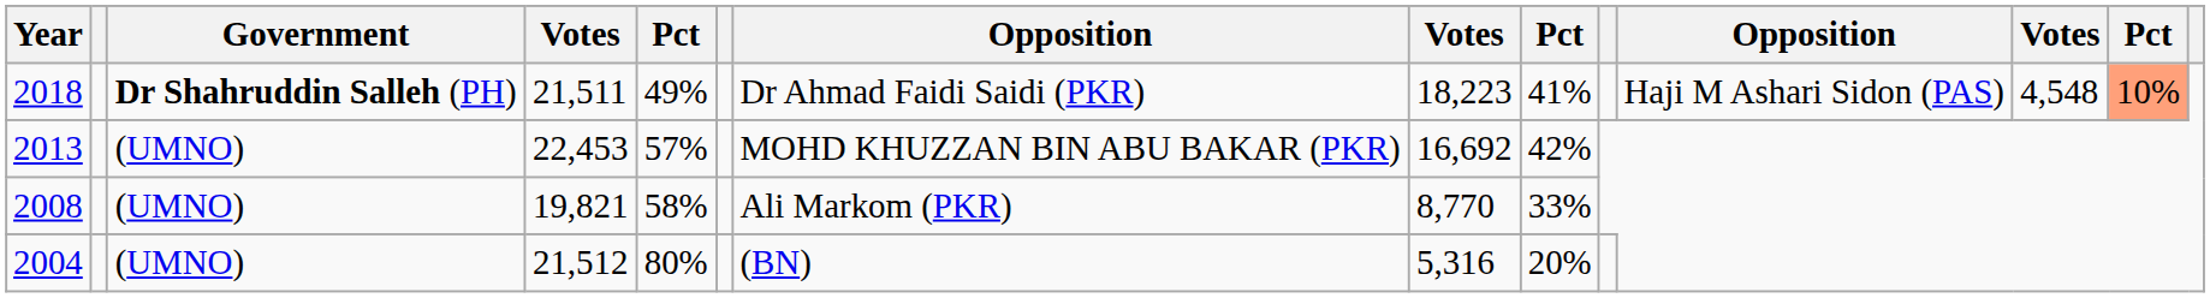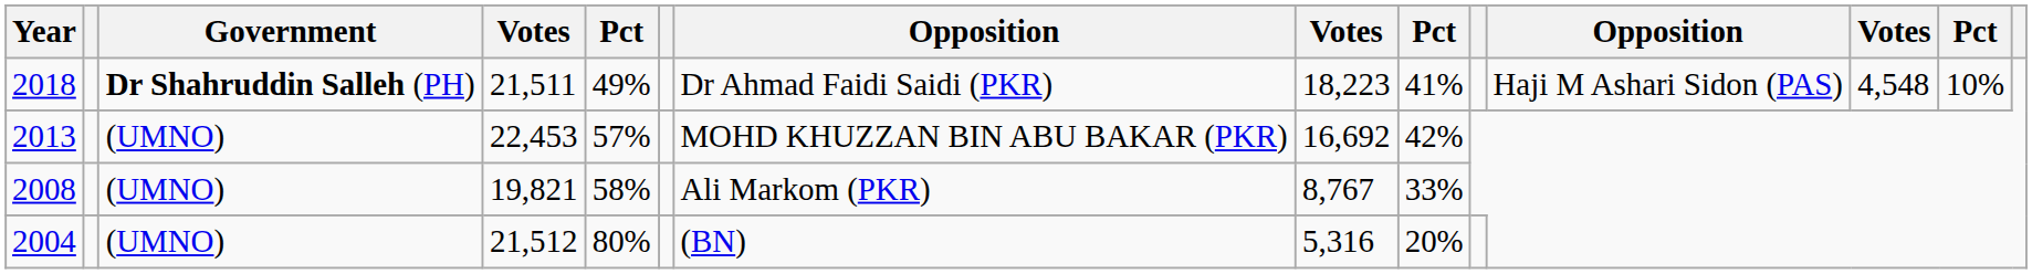2018 | column 13: lightsalmon background -> no background
2008 | column 8: 8,770 -> 8,767
